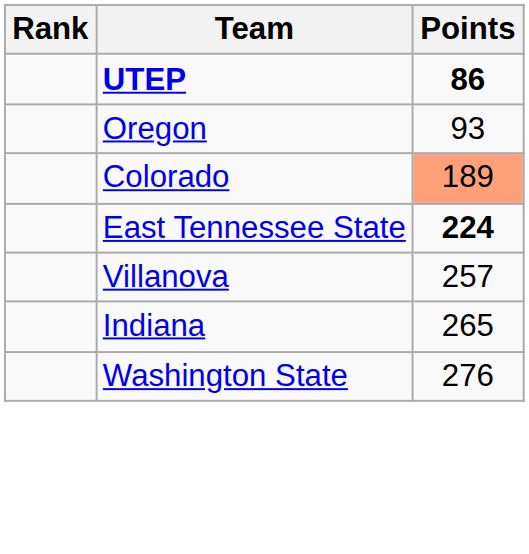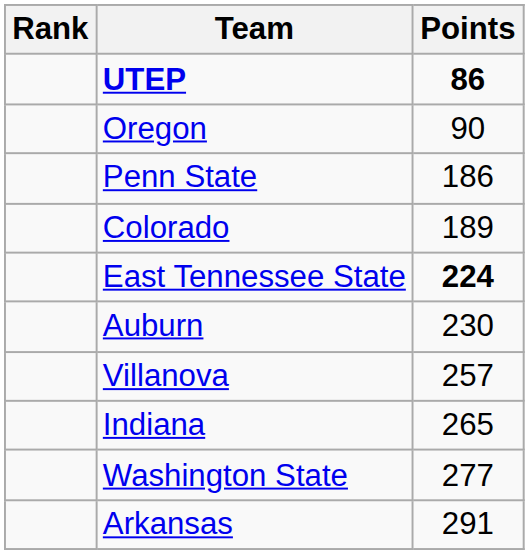Oregon | Points: 93 -> 90
+ row: Penn State | 186
Colorado | Points: lightsalmon background -> no background
+ row: Auburn | 230
Washington State | Points: 276 -> 277
+ row: Arkansas | 291
